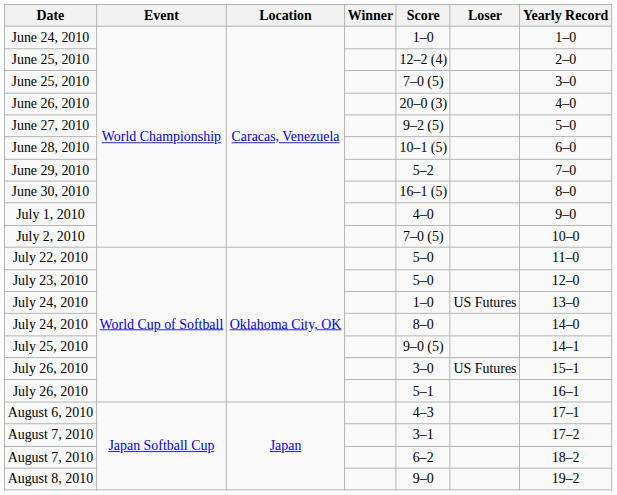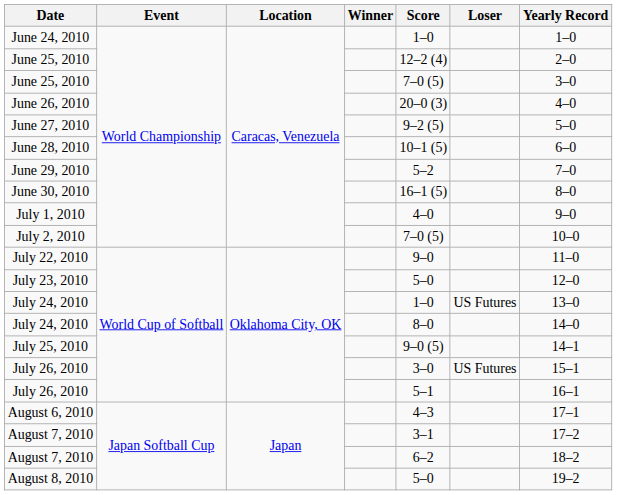July 22, 2010 | Score: 5–0 -> 9–0
August 8, 2010 | Score: 9–0 -> 5–0
